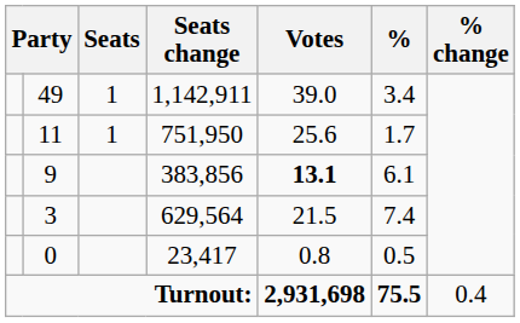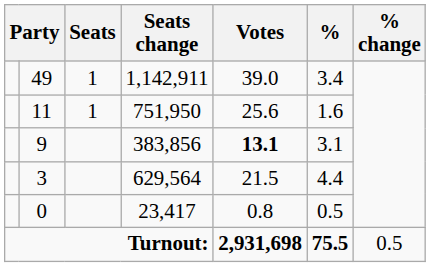11 | %: 1.7 -> 1.6
9 | %: 6.1 -> 3.1
3 | %: 7.4 -> 4.4
Turnout: | % change: 0.4 -> 0.5
